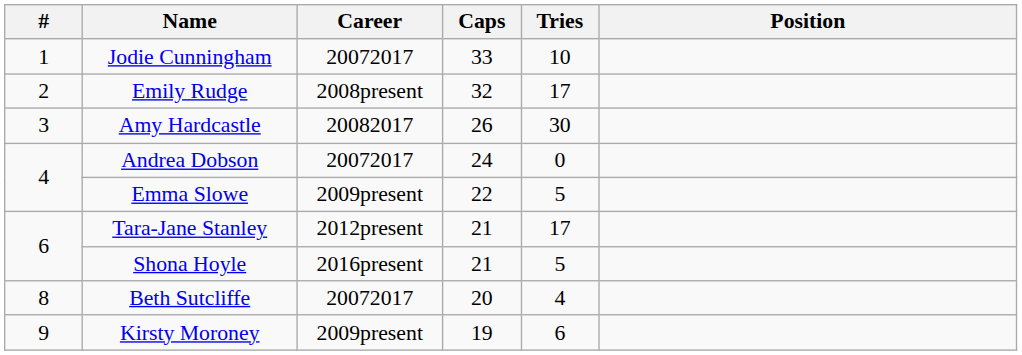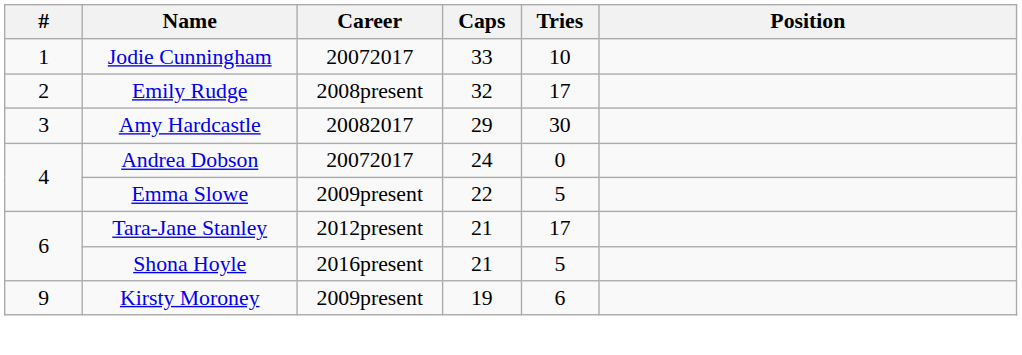Amy Hardcastle | Caps: 26 -> 29
- row: 8 | Beth Sutcliffe | 20072017 | 20 | 4
